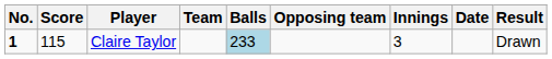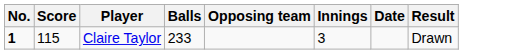- column: Team
Claire Taylor | Balls: lightblue background -> no background
